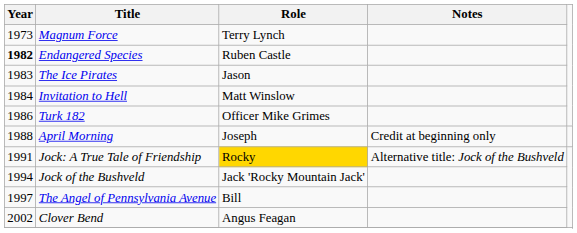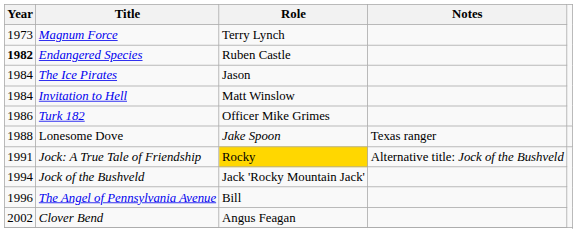The Ice Pirates | Year: 1983 -> 1984
- row: 1988 | April Morning | Joseph | Credit at beginning only
+ row: 1988 | Lonesome Dove | Jake Spoon | Texas ranger
The Angel of Pennsylvania Avenue | Year: 1997 -> 1996
